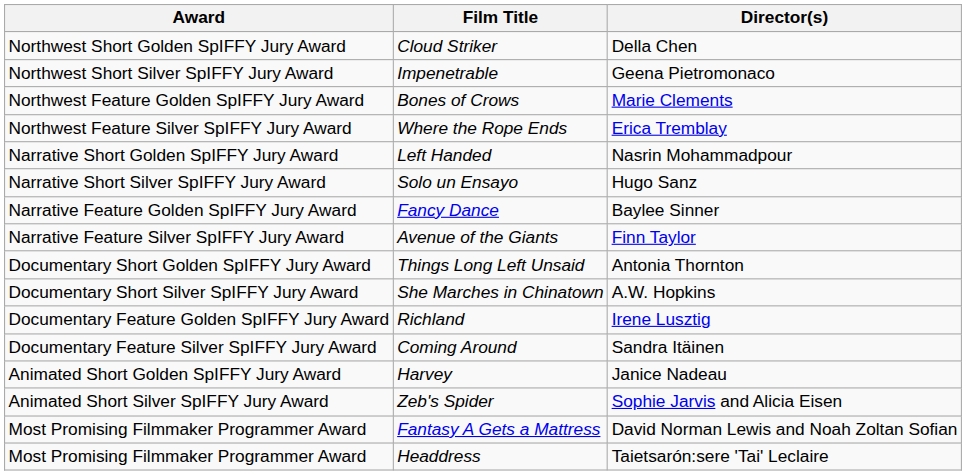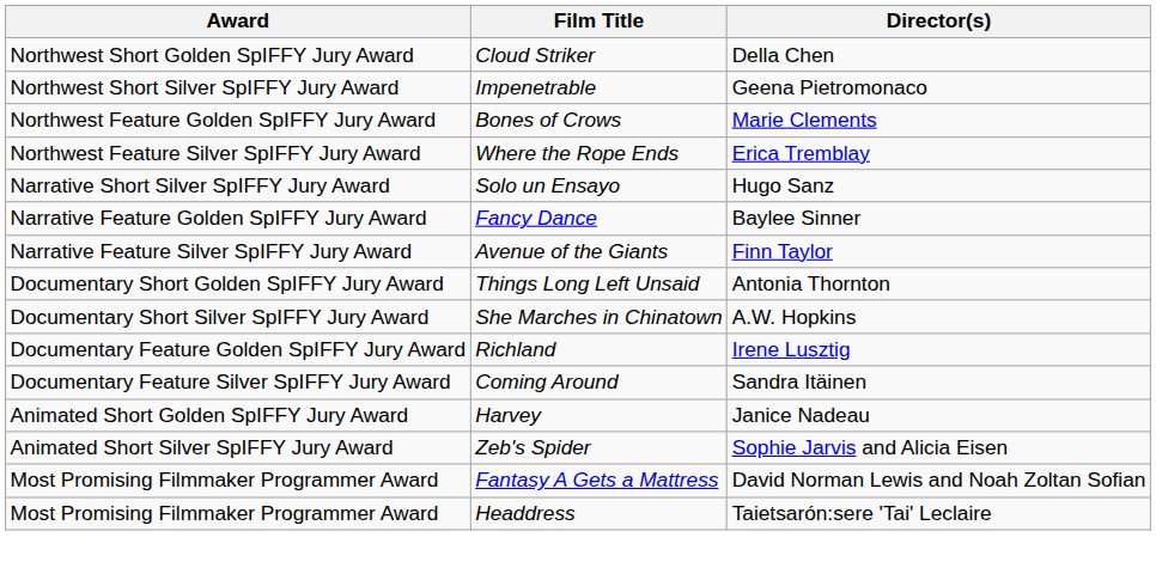- row: Narrative Short Golden SpIFFY Jury Award | Left Handed | Nasrin Mohammadpour
